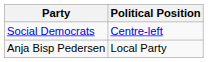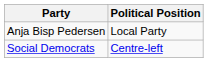rows swapped: Social Democrats <-> Anja Bisp Pedersen
